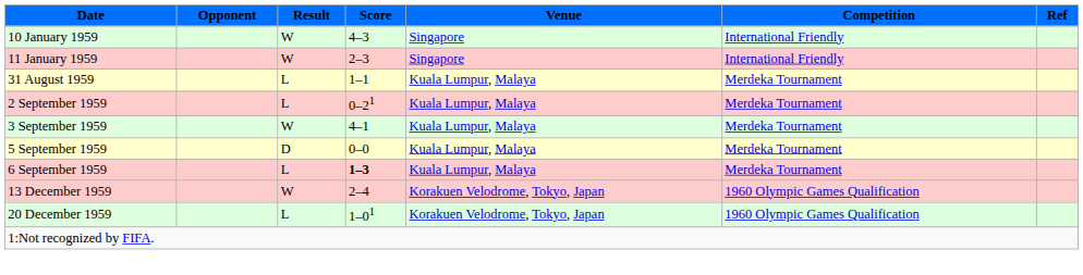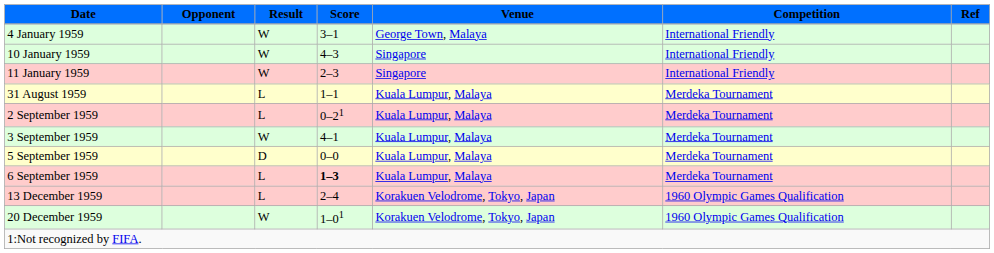+ row: 4 January 1959 | W | 3–1 | George Town, Malaya | International Friendly
13 December 1959 | Result: W -> L
20 December 1959 | Result: L -> W
